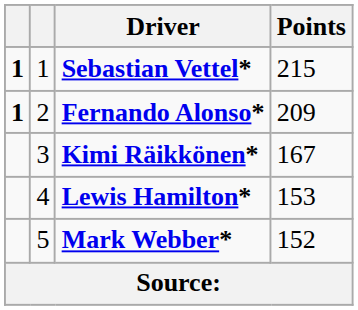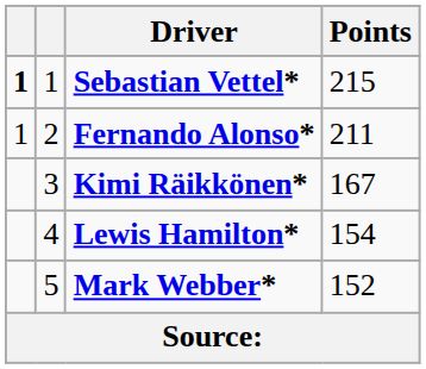Fernando Alonso* | column 1: bold -> normal
Fernando Alonso* | Points: 209 -> 211
Lewis Hamilton* | Points: 153 -> 154
